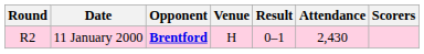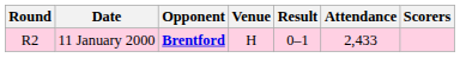11 January 2000 | Attendance: 2,430 -> 2,433
